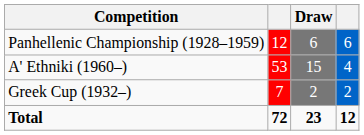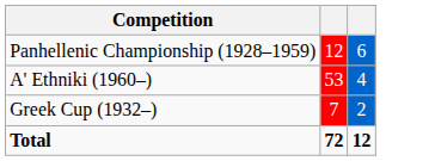- column: Draw | 6 | 15 | 2 | 23
